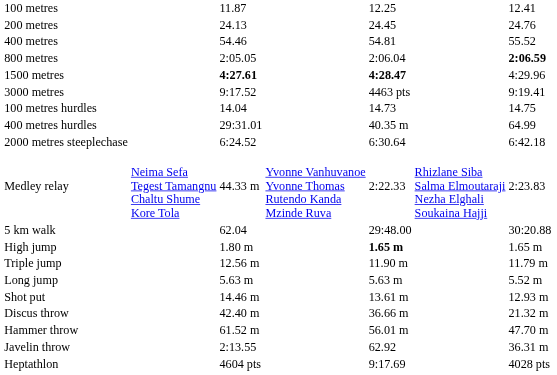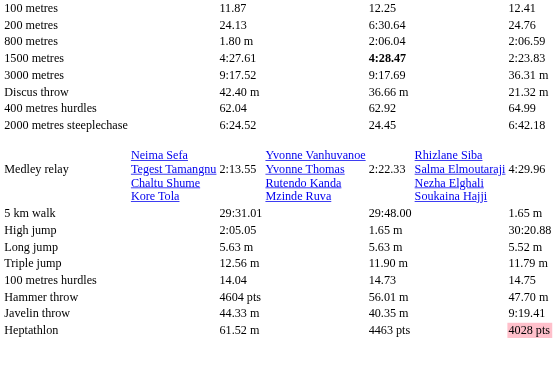200 metres | column 5: 24.45 -> 6:30.64
- row: 400 metres | 54.46 | 54.81 | 55.52
800 metres | column 3: 2:05.05 -> 1.80 m
800 metres | column 7: bold -> normal
1500 metres | column 3: bold -> normal
1500 metres | column 7: 4:29.96 -> 2:23.83
3000 metres | column 5: 4463 pts -> 9:17.69
3000 metres | column 7: 9:19.41 -> 36.31 m
rows swapped: 100 metres hurdles <-> Discus throw
400 metres hurdles | column 3: 29:31.01 -> 62.04
400 metres hurdles | column 5: 40.35 m -> 62.92
2000 metres steeplechase | column 5: 6:30.64 -> 24.45
Medley relay | column 3: 44.33 m -> 2:13.55
Medley relay | column 7: 2:23.83 -> 4:29.96
5 km walk | column 3: 62.04 -> 29:31.01
5 km walk | column 7: 30:20.88 -> 1.65 m
High jump | column 3: 1.80 m -> 2:05.05
High jump | column 5: bold -> normal
High jump | column 7: 1.65 m -> 30:20.88
rows swapped: Long jump <-> Triple jump
- row: Shot put | 14.46 m | 13.61 m | 12.93 m
Hammer throw | column 3: 61.52 m -> 4604 pts
Javelin throw | column 3: 2:13.55 -> 44.33 m
Javelin throw | column 5: 62.92 -> 40.35 m
Javelin throw | column 7: 36.31 m -> 9:19.41
Heptathlon | column 3: 4604 pts -> 61.52 m
Heptathlon | column 5: 9:17.69 -> 4463 pts
Heptathlon | column 7: no background -> pink background
